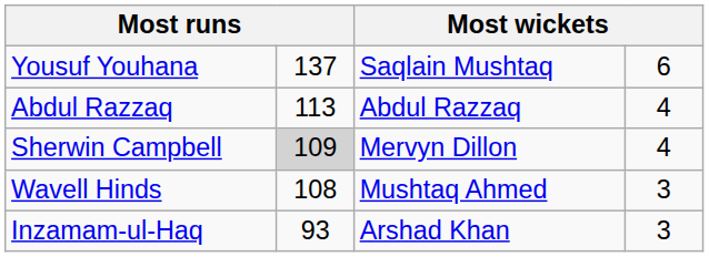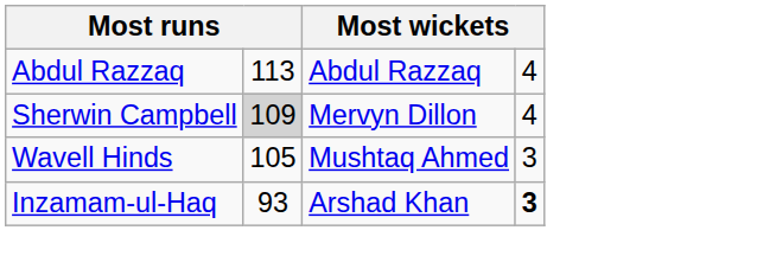- row: Yousuf Youhana | 137 | Saqlain Mushtaq | 6
Wavell Hinds | column 2: 108 -> 105
Inzamam-ul-Haq | column 4: normal -> bold
